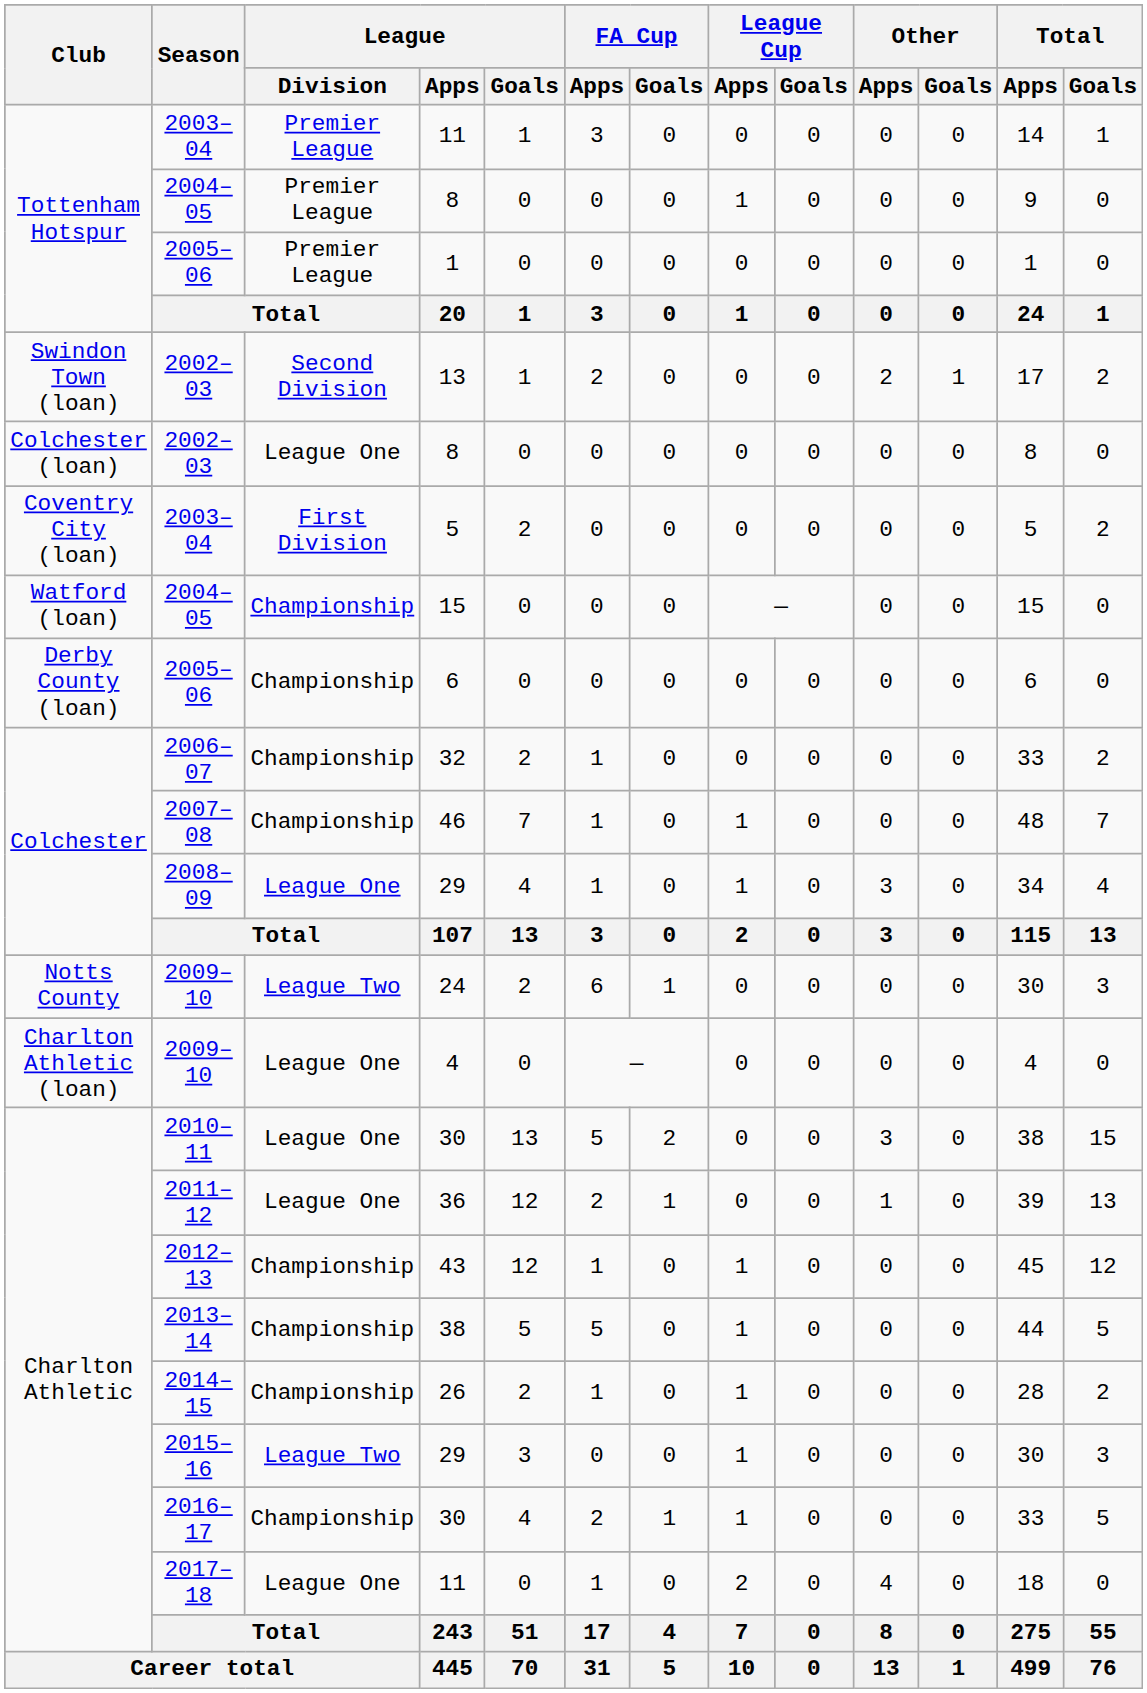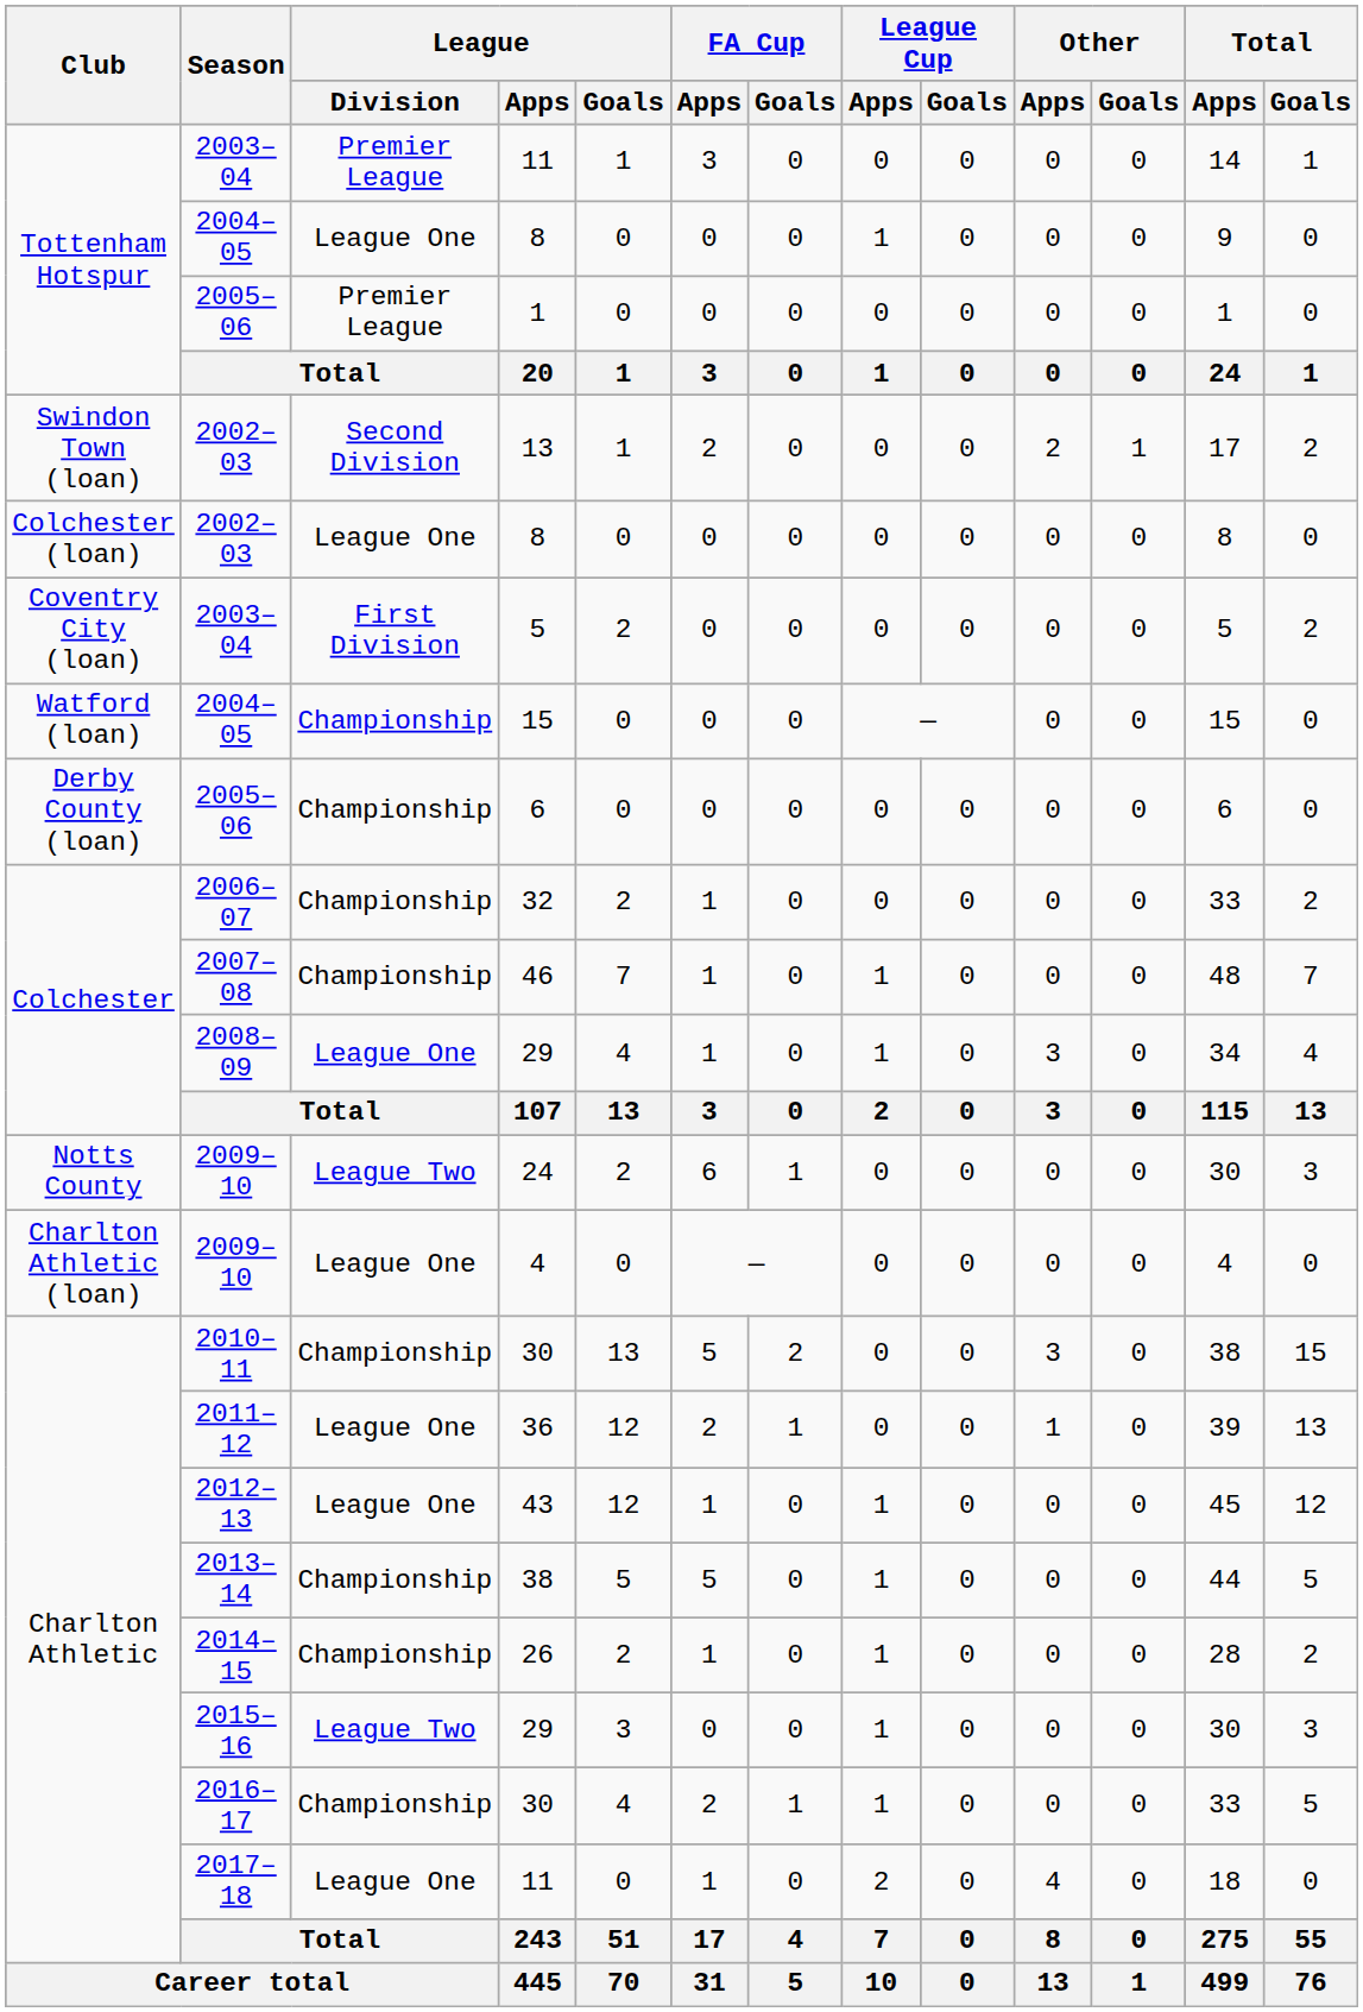2004–05 / 8 | League / Division: Premier League -> League One
2010–11 / 30 | League / Division: League One -> Championship
43 | League / Division: Championship -> League One
